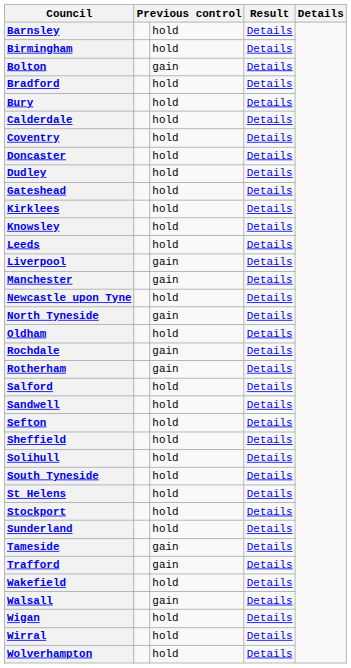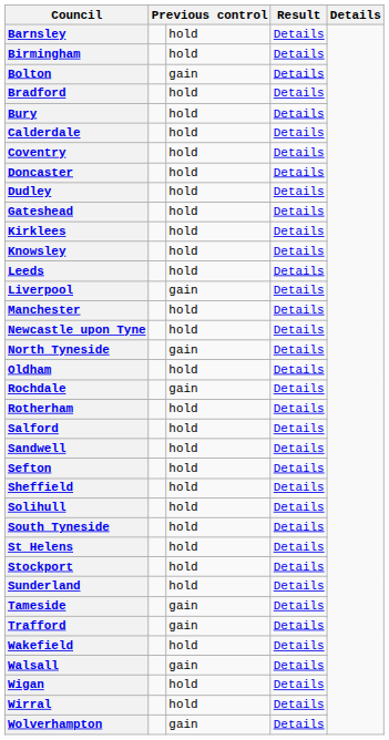Manchester | column 3: gain -> hold
Rotherham | column 3: gain -> hold
Wolverhampton | column 3: hold -> gain
